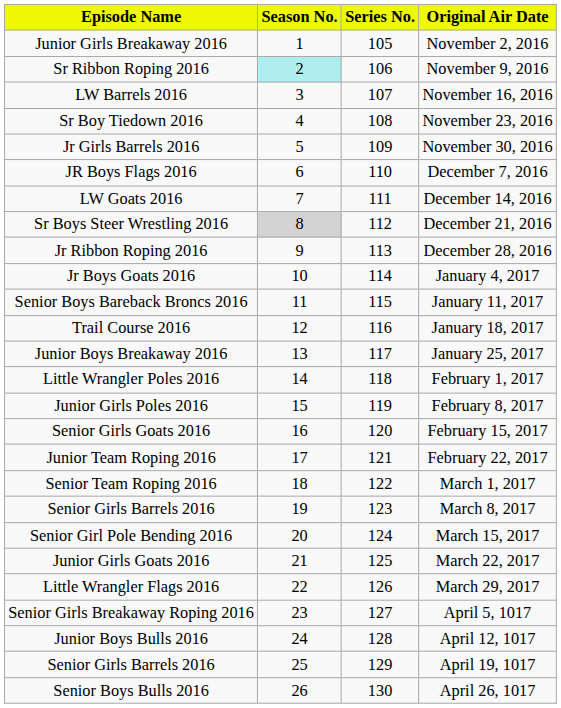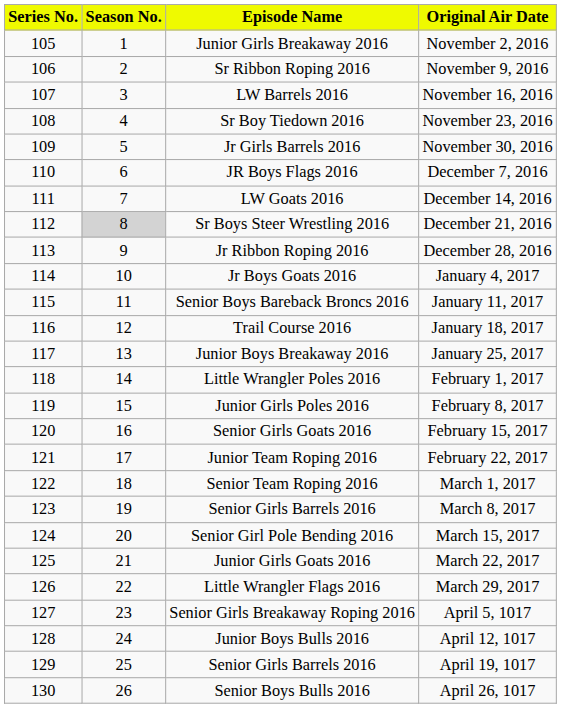columns swapped: Series No. <-> Episode Name
November 9, 2016 | Season No.: paleturquoise background -> no background
